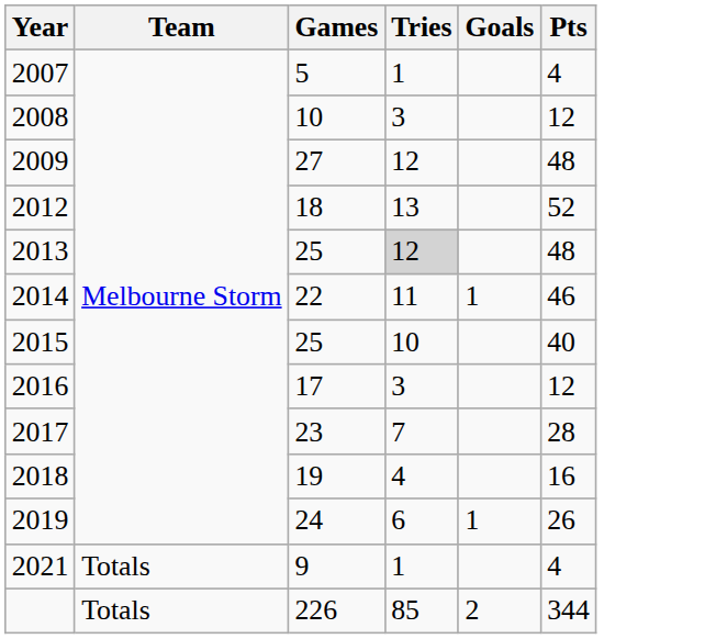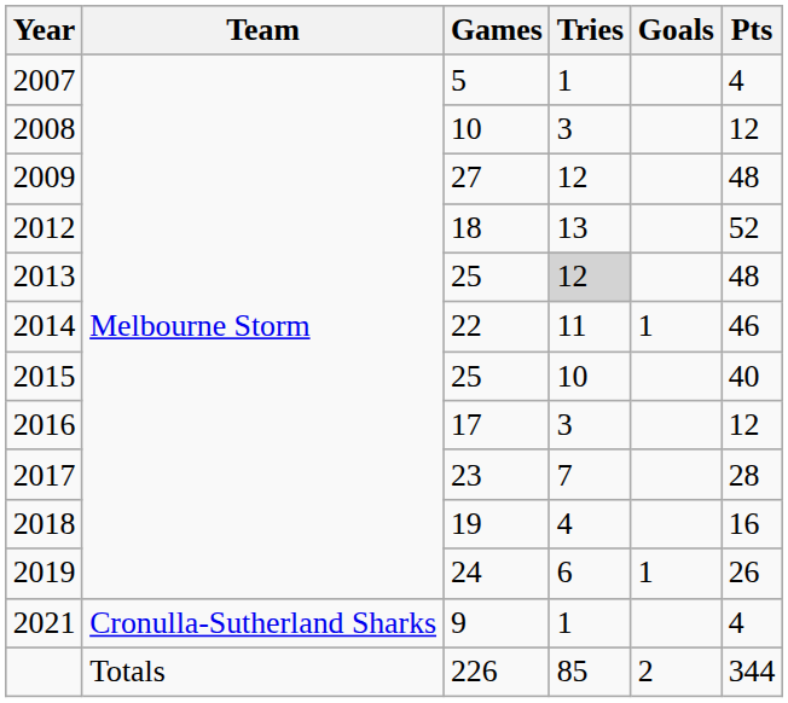2021 | Team: Totals -> Cronulla-Sutherland Sharks
